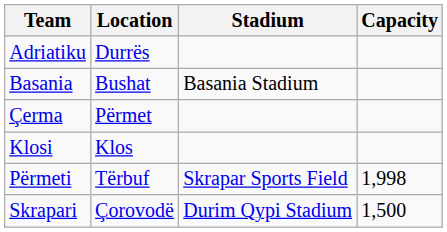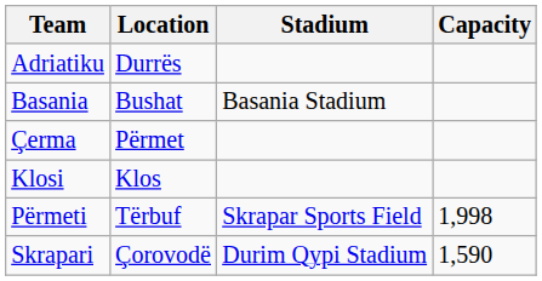Skrapari | Capacity: 1,500 -> 1,590
